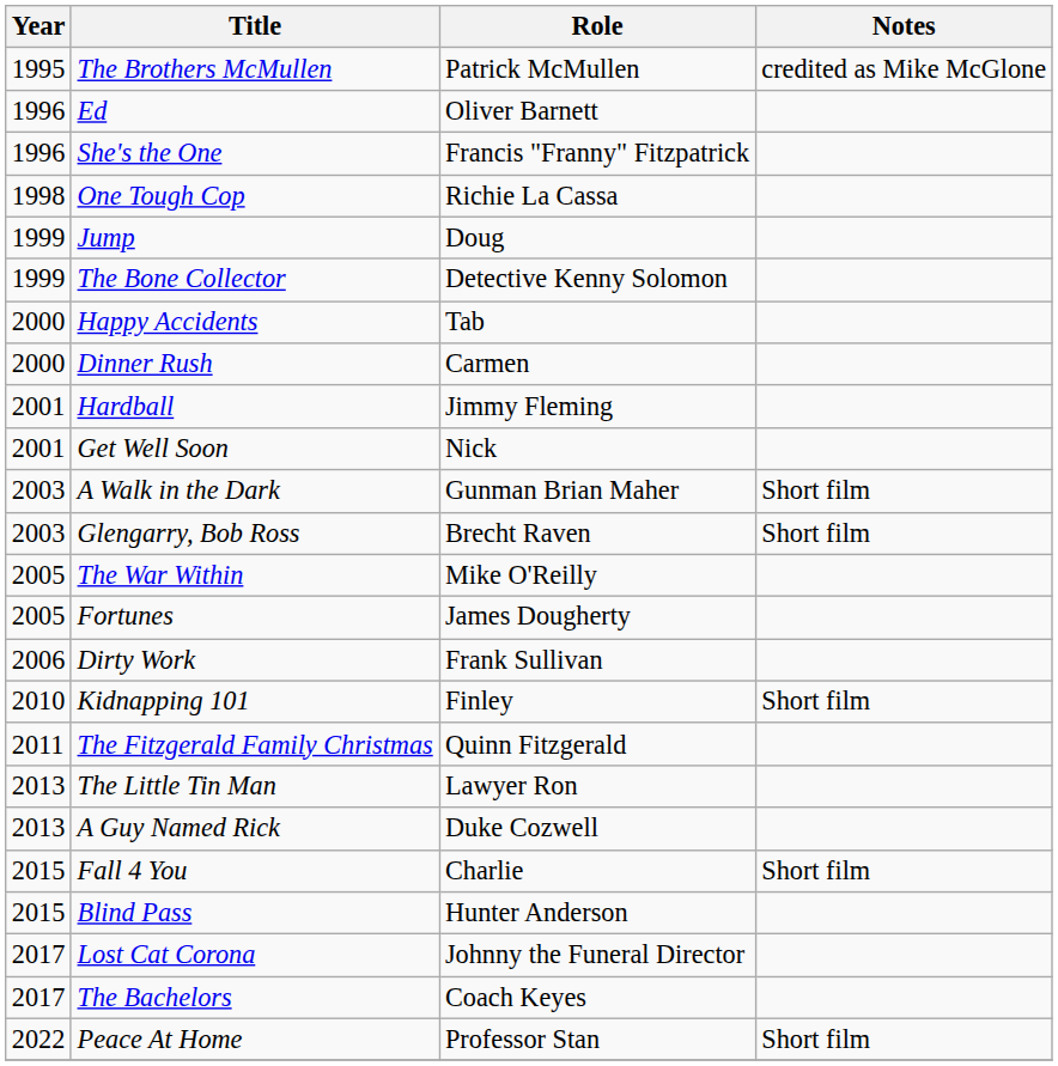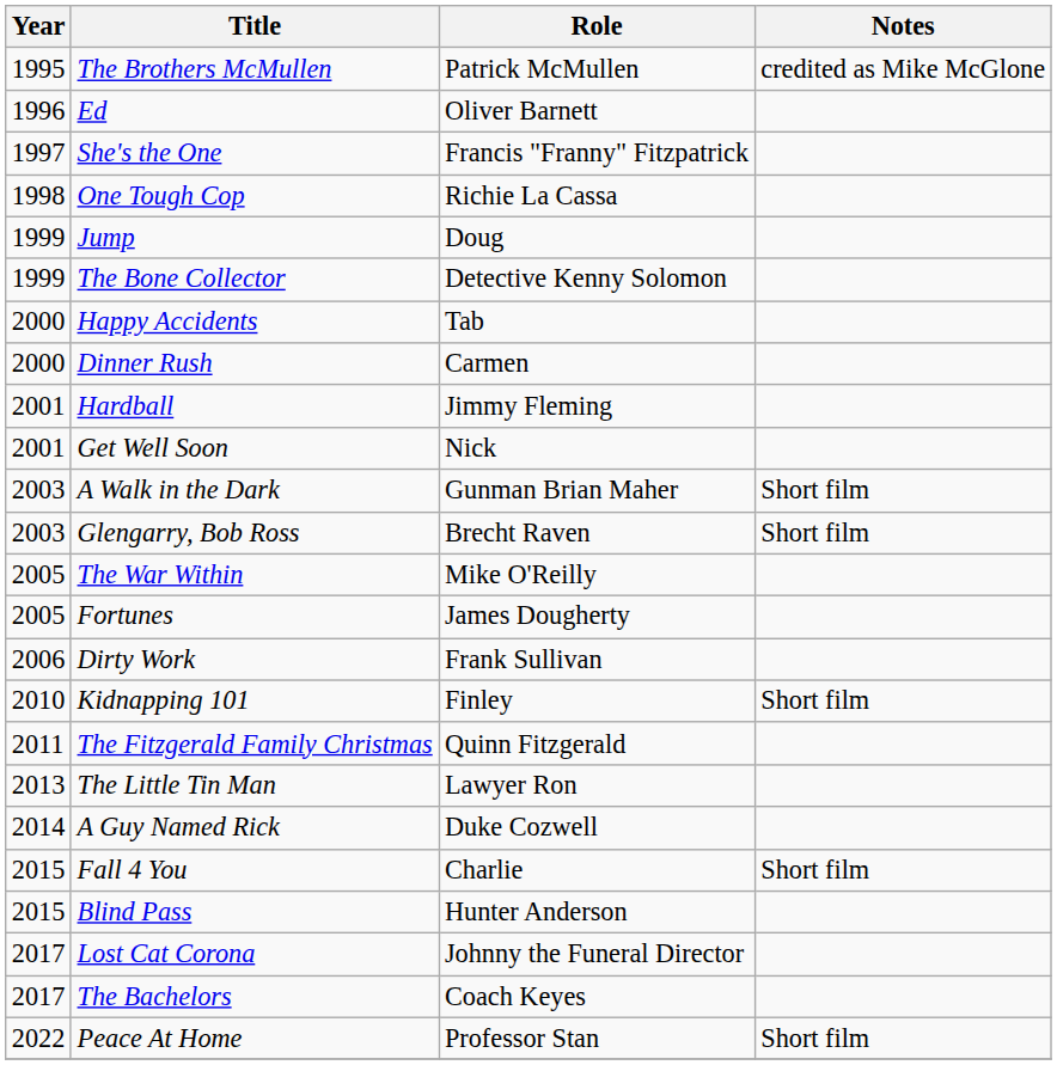She's the One | Year: 1996 -> 1997
A Guy Named Rick | Year: 2013 -> 2014
